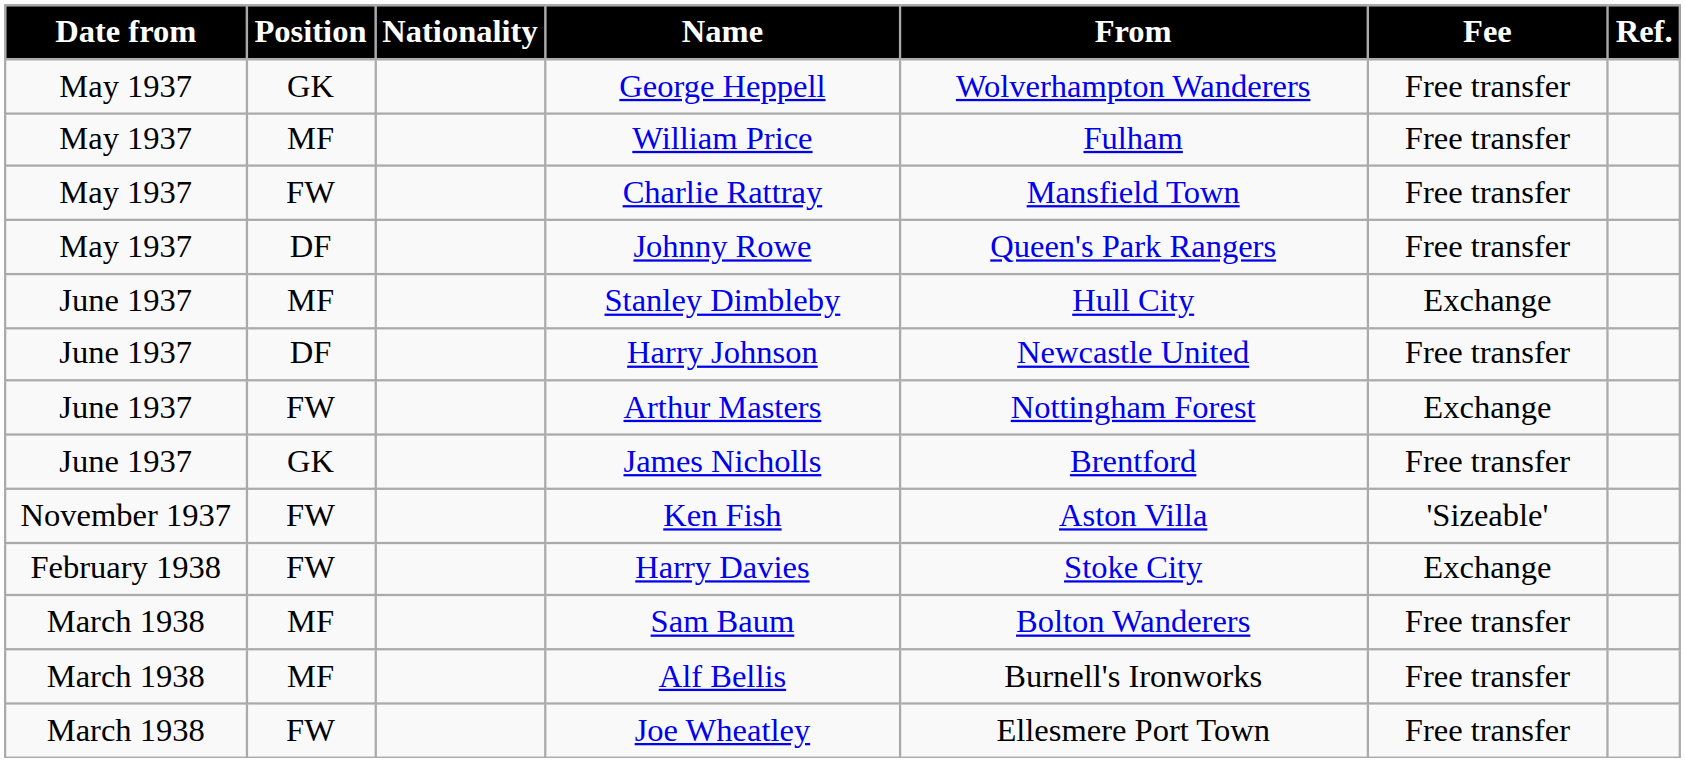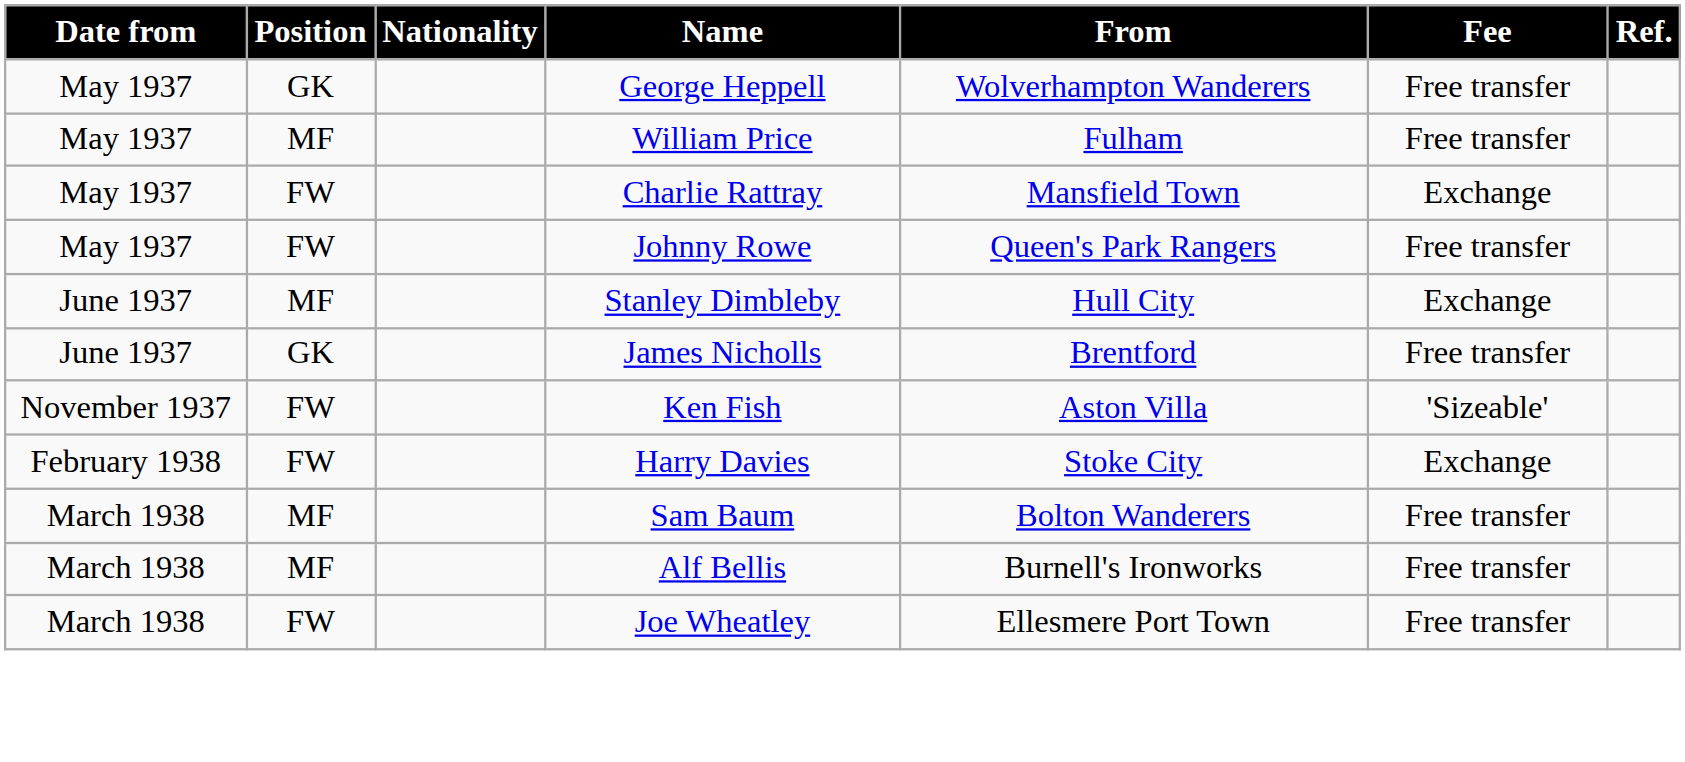Charlie Rattray | Fee: Free transfer -> Exchange
Johnny Rowe | Position: DF -> FW
- row: June 1937 | DF | Harry Johnson | Newcastle United | Free transfer
- row: June 1937 | FW | Arthur Masters | Nottingham Forest | Exchange
